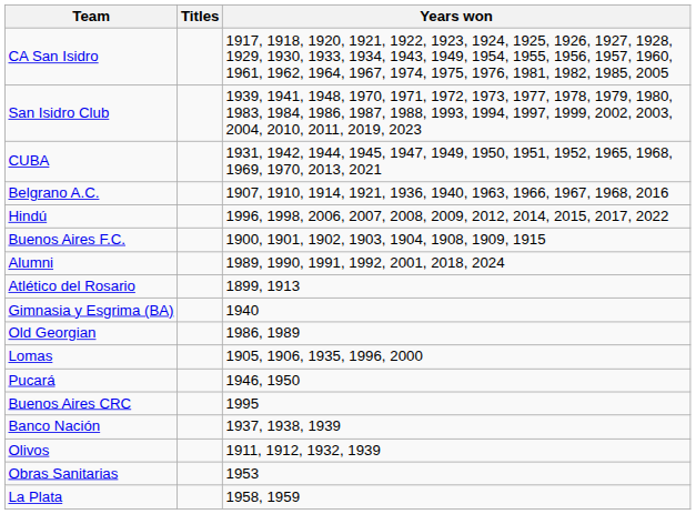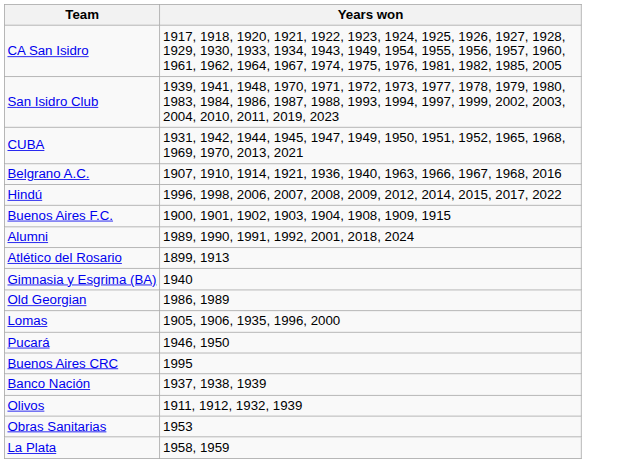- column: Titles
